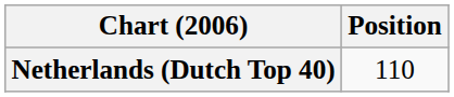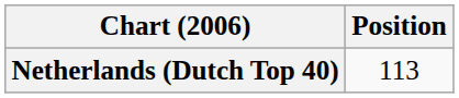Netherlands (Dutch Top 40) | Position: 110 -> 113
